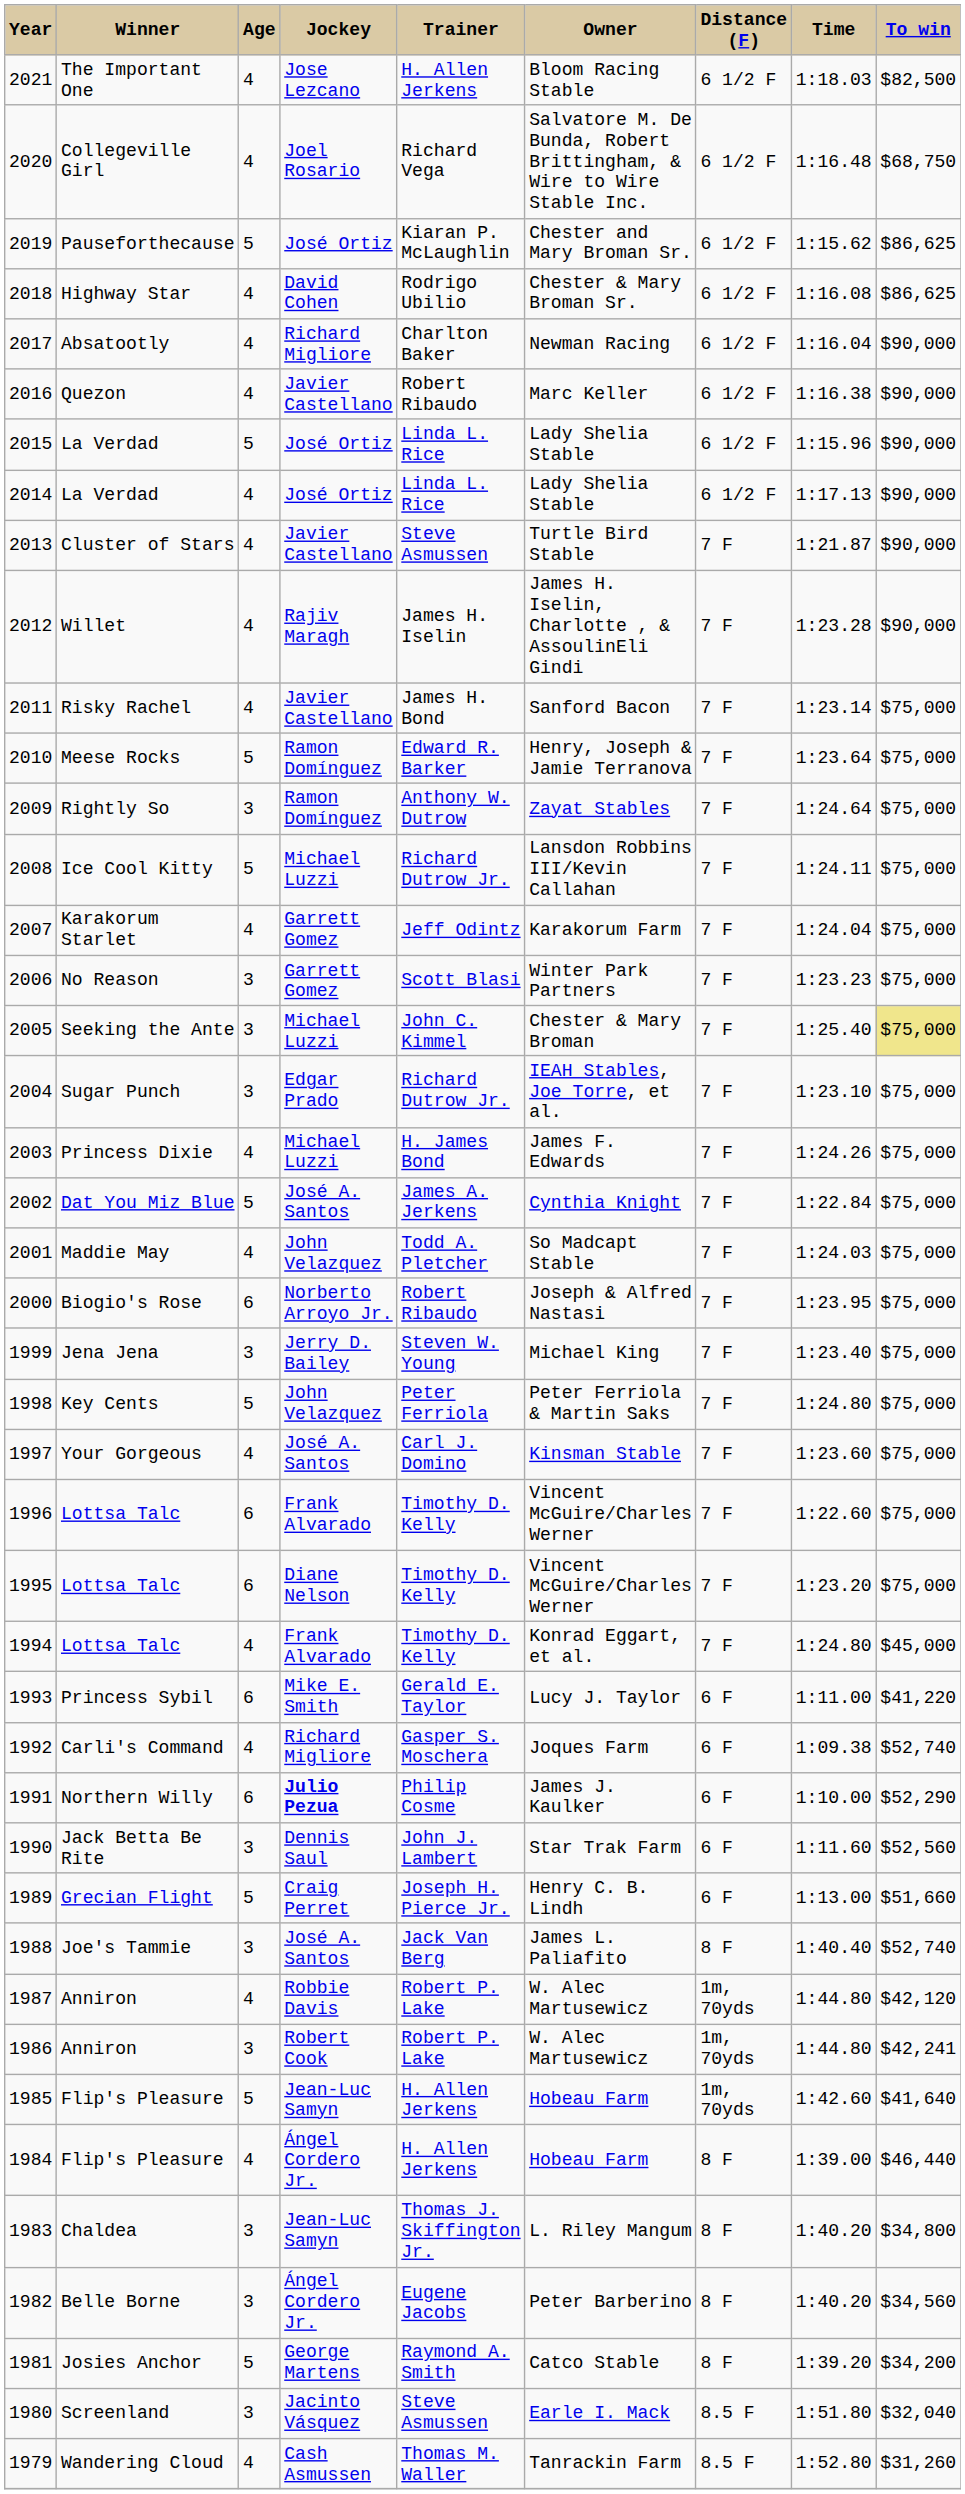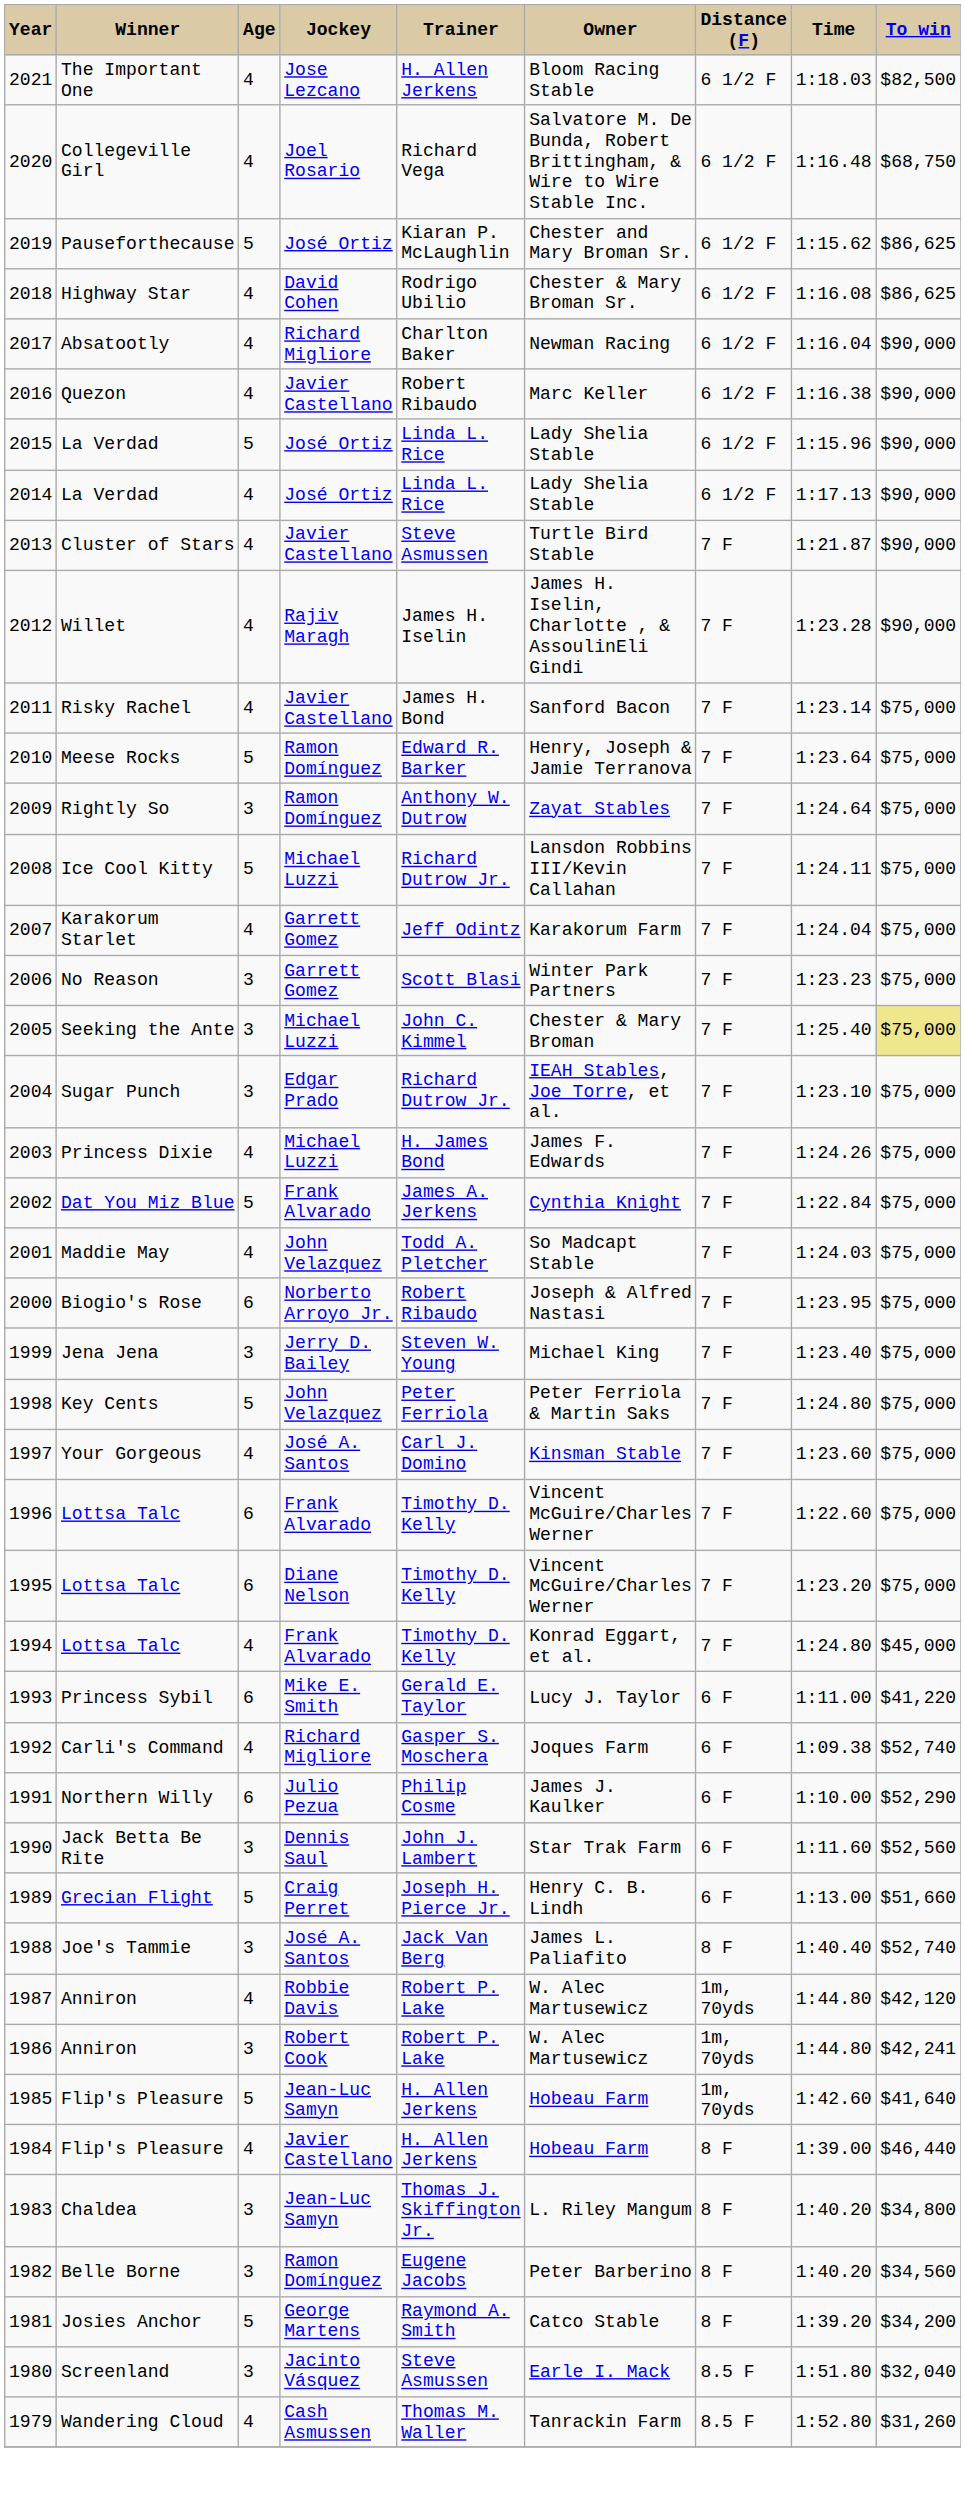2002 | Jockey: José A. Santos -> Frank Alvarado
1991 | Jockey: bold -> normal
1984 | Jockey: Ángel Cordero Jr. -> Javier Castellano
1982 | Jockey: Ángel Cordero Jr. -> Ramon Domínguez
